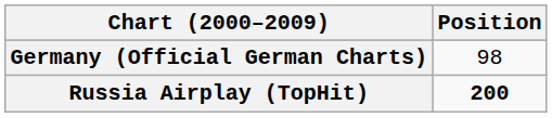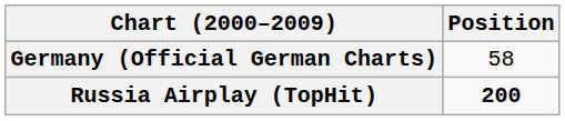Germany (Official German Charts) | Position: 98 -> 58
